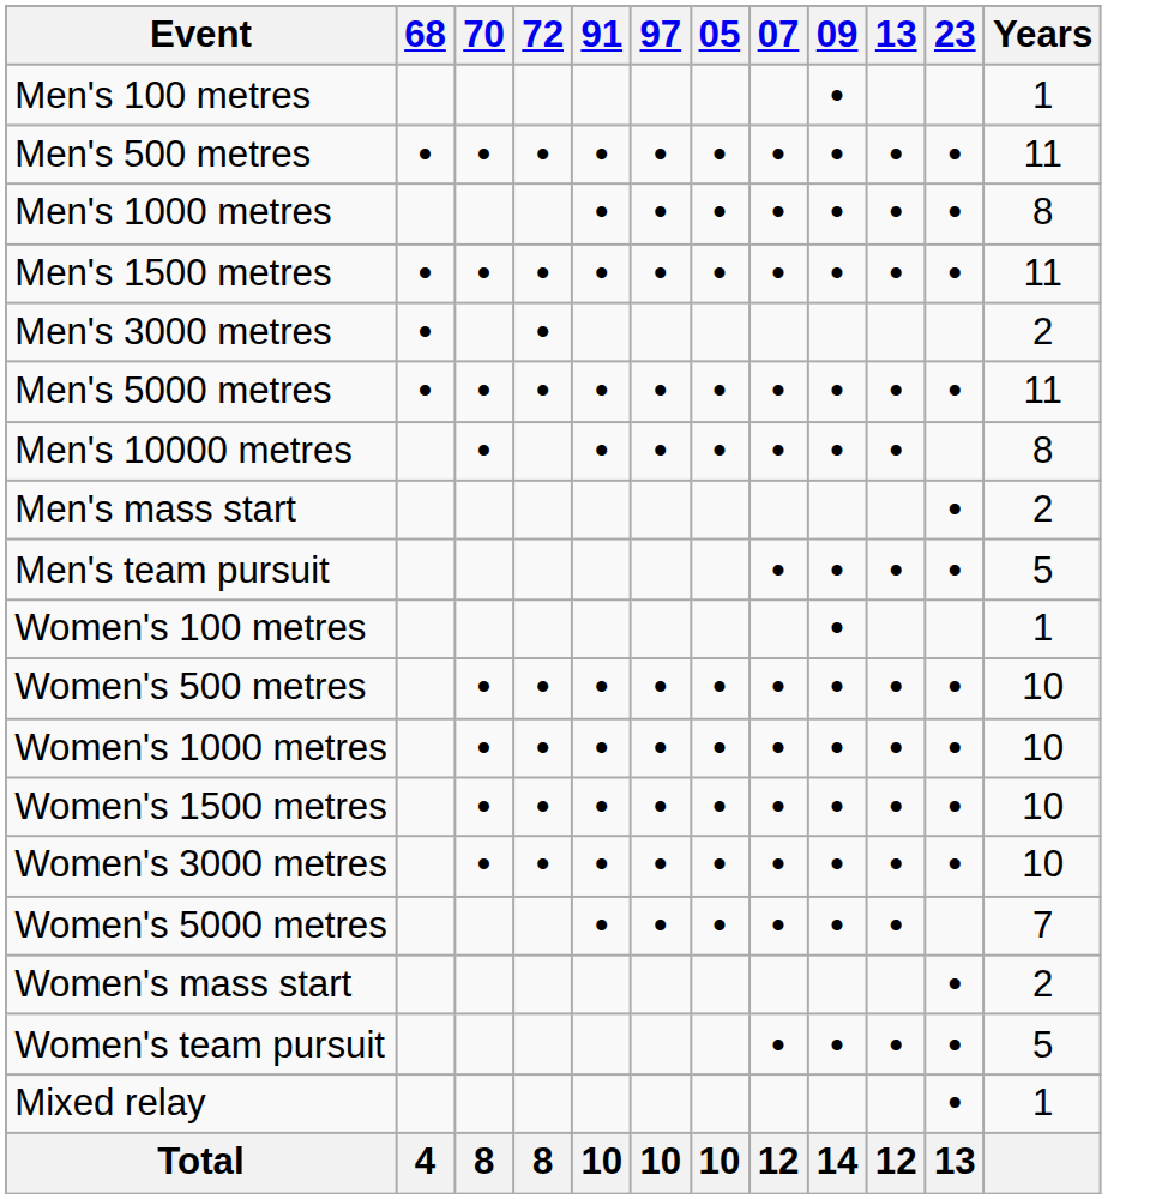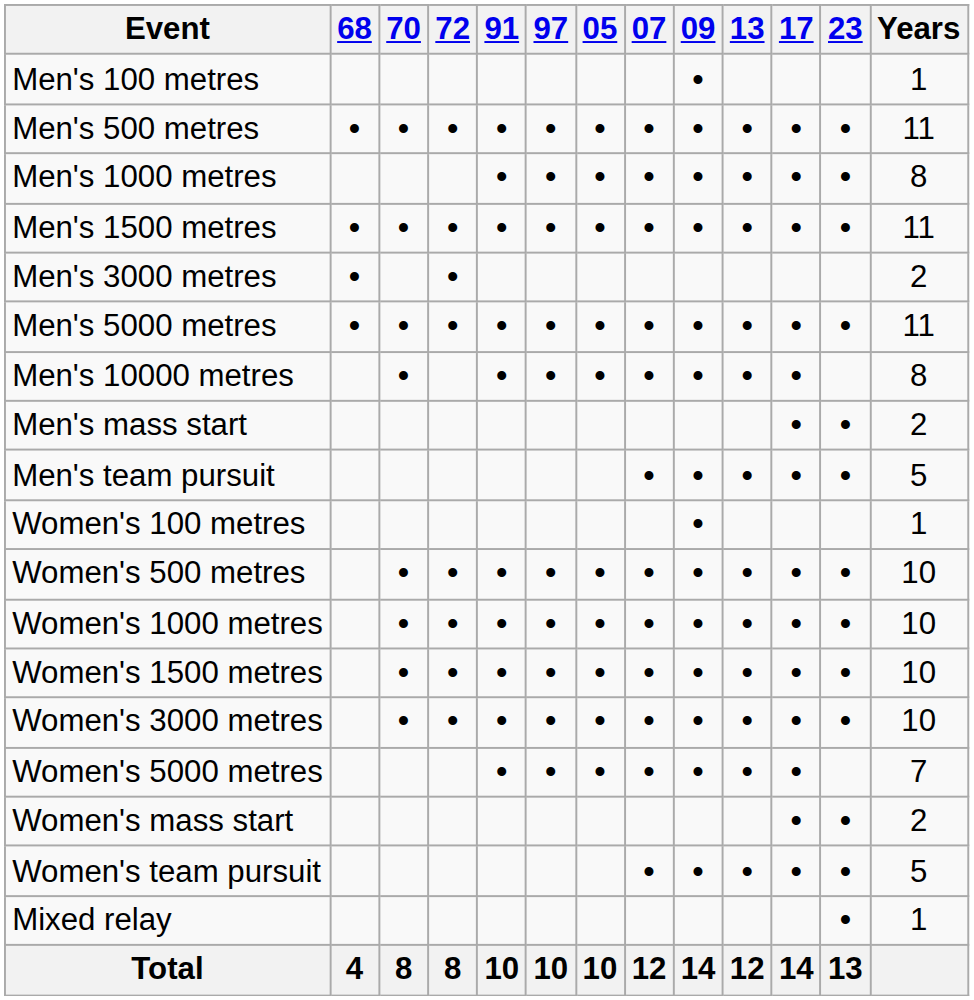+ column: 17 | • | • | • | • | • | • | • | • | • | • | • | • | • | • | 14
